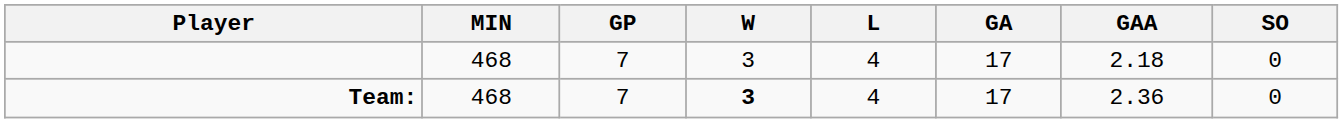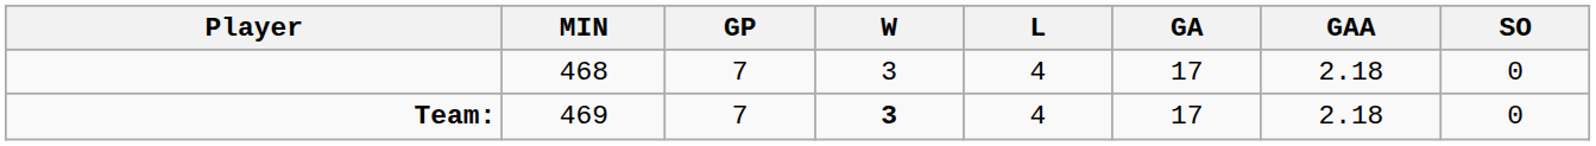Team: | MIN: 468 -> 469
Team: | GAA: 2.36 -> 2.18
